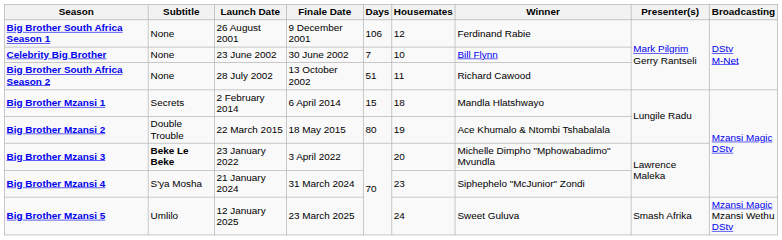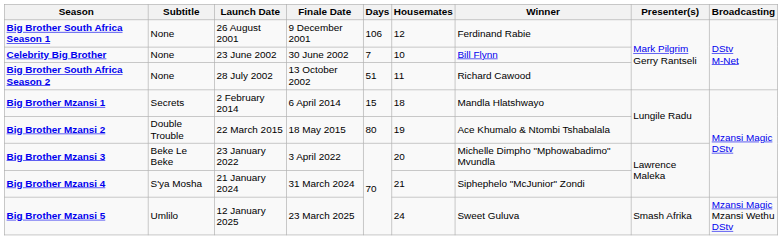Big Brother Mzansi 3 | Subtitle: bold -> normal
Big Brother Mzansi 4 | Housemates: 23 -> 21
